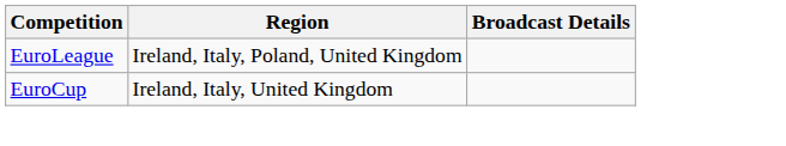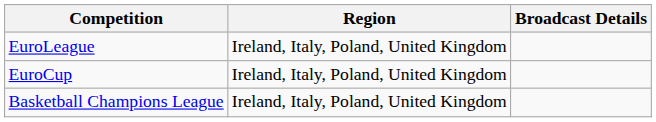EuroCup | Region: Ireland, Italy, United Kingdom -> Ireland, Italy, Poland, United Kingdom
+ row: Basketball Champions League | Ireland, Italy, Poland, United Kingdom
